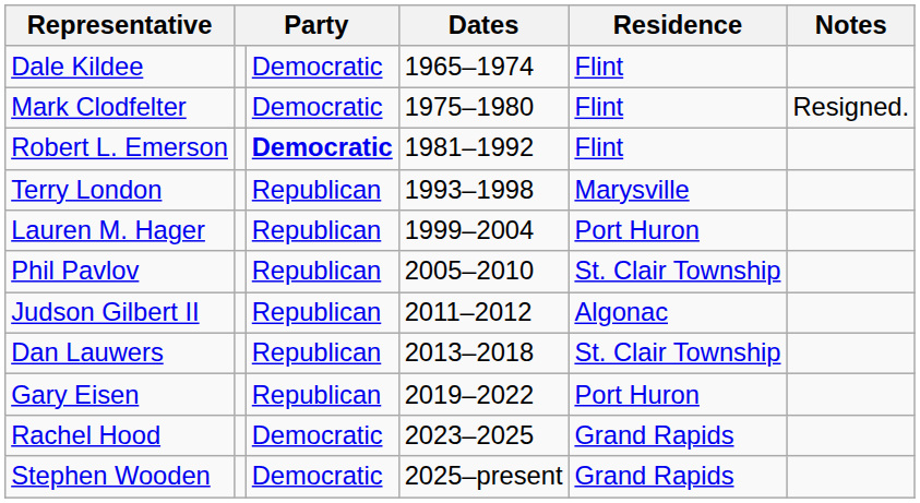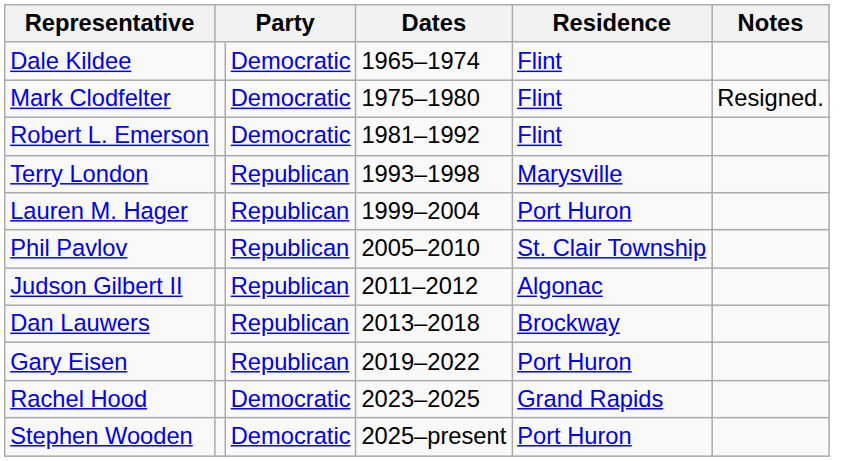Robert L. Emerson | column 3: bold -> normal
Dan Lauwers | Residence: St. Clair Township -> Brockway
Stephen Wooden | Residence: Grand Rapids -> Port Huron
